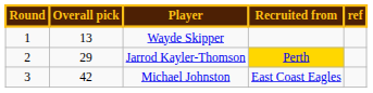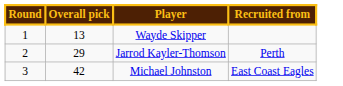- column: ref
Jarrod Kayler-Thomson | Recruited from: gold background -> no background
